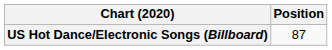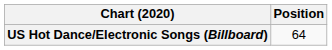US Hot Dance/Electronic Songs (Billboard) | Position: 87 -> 64
